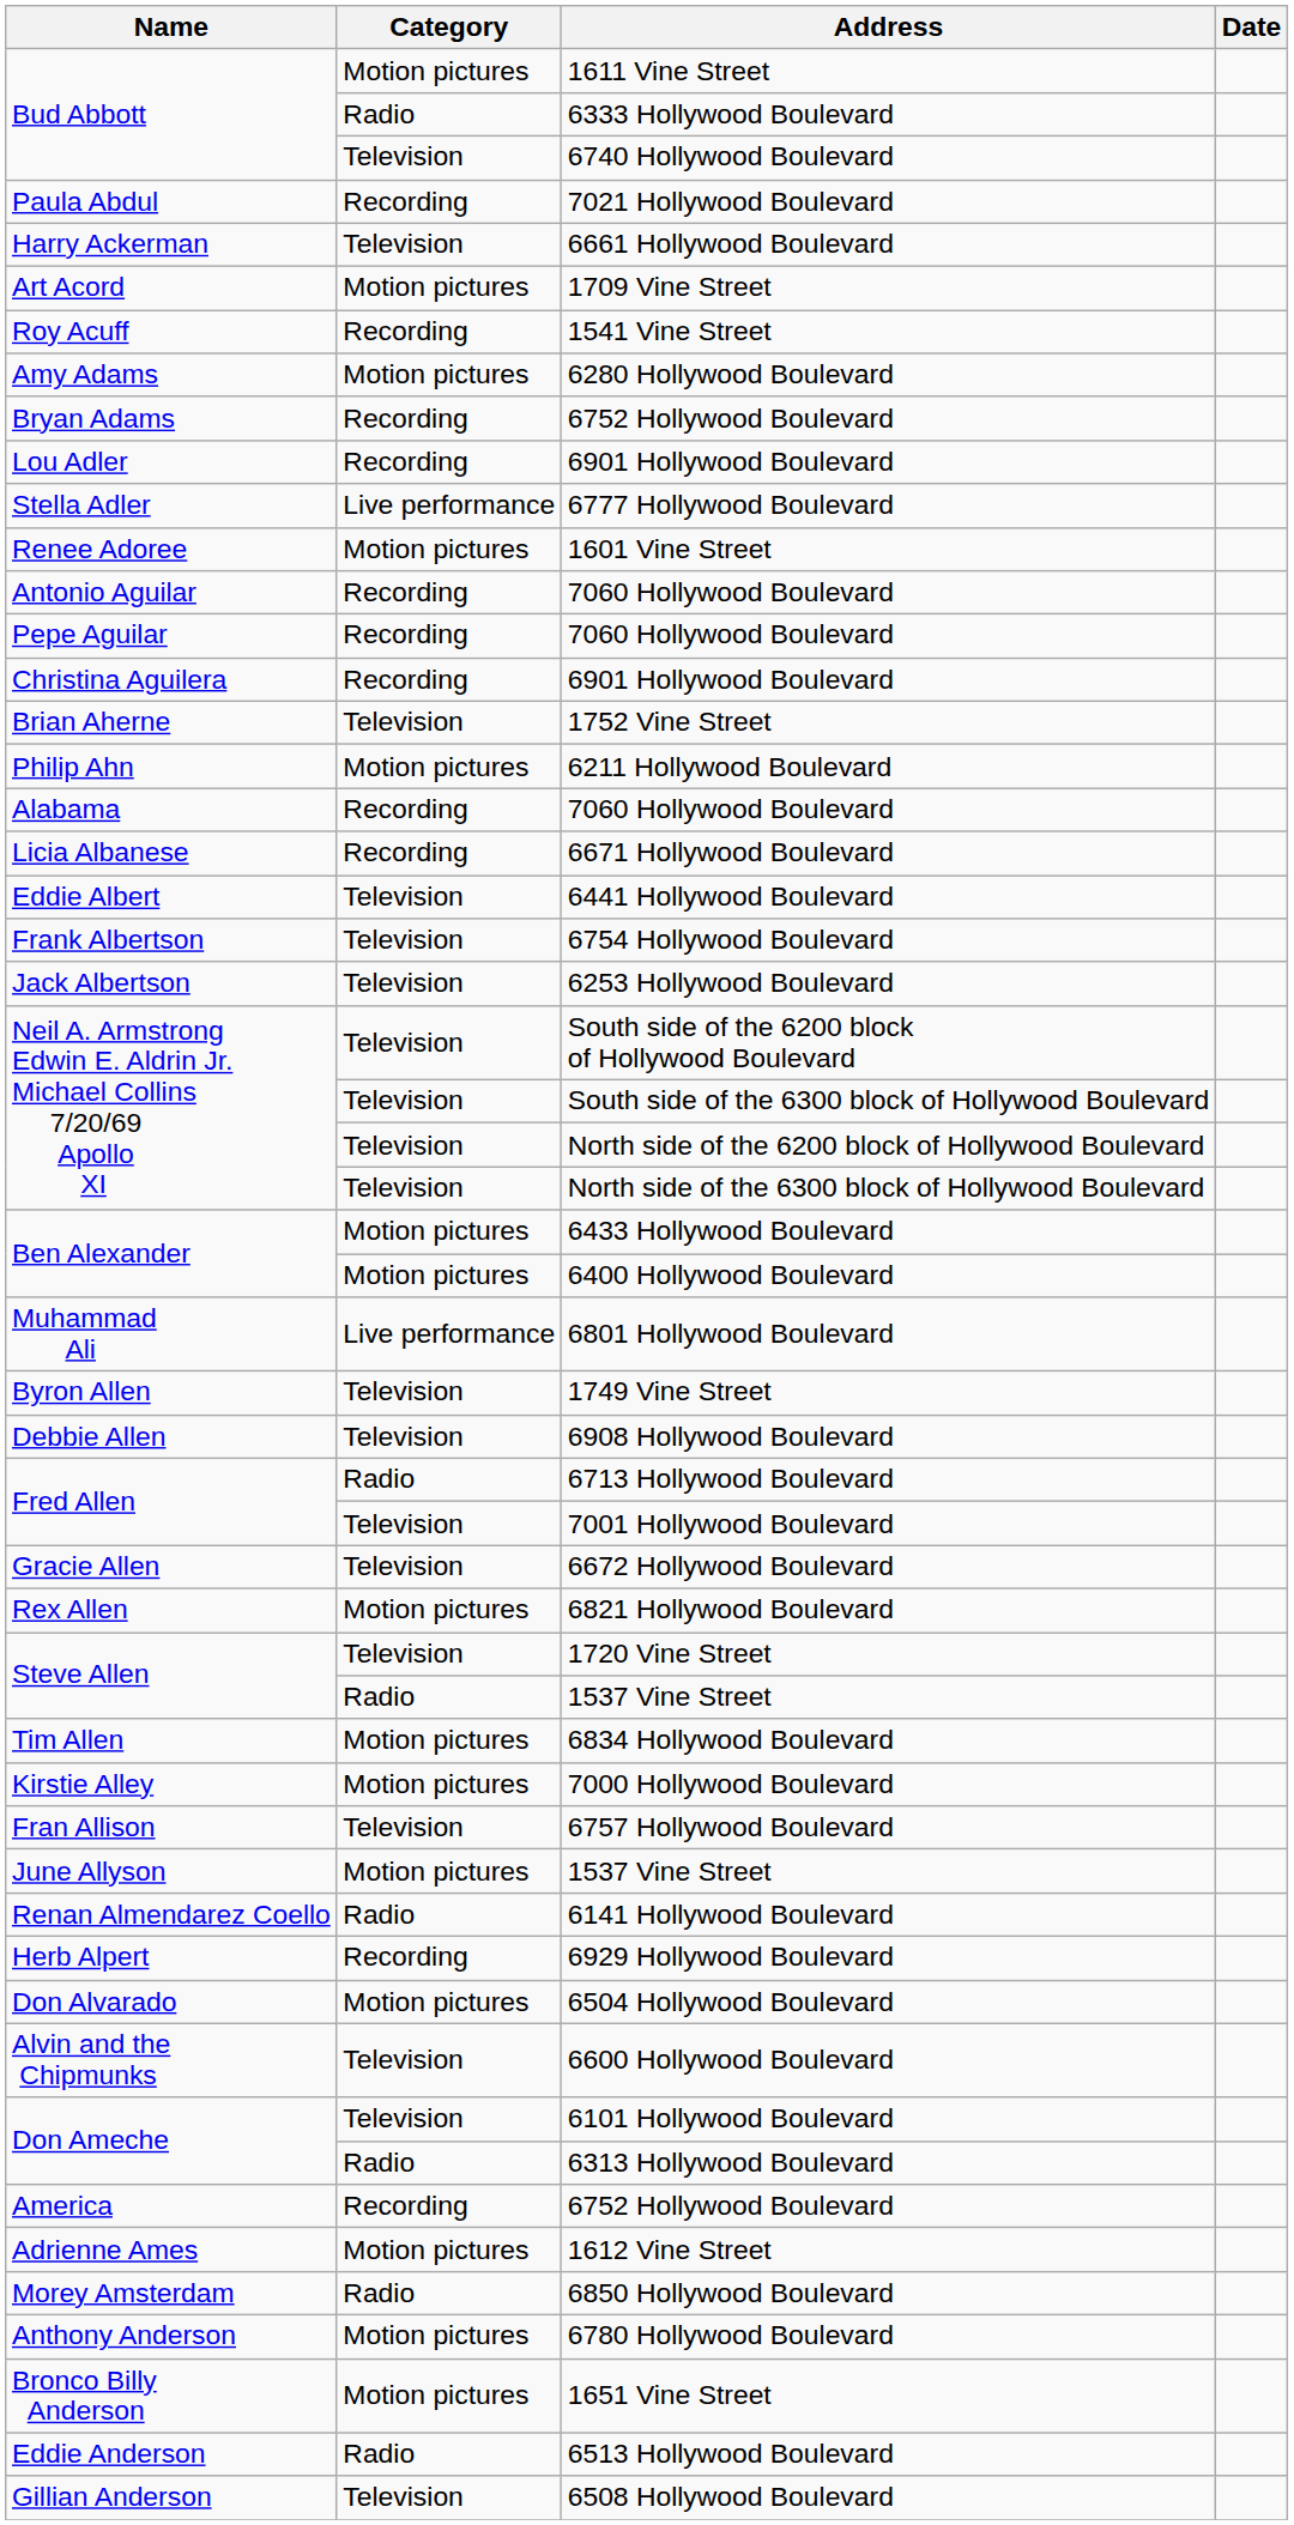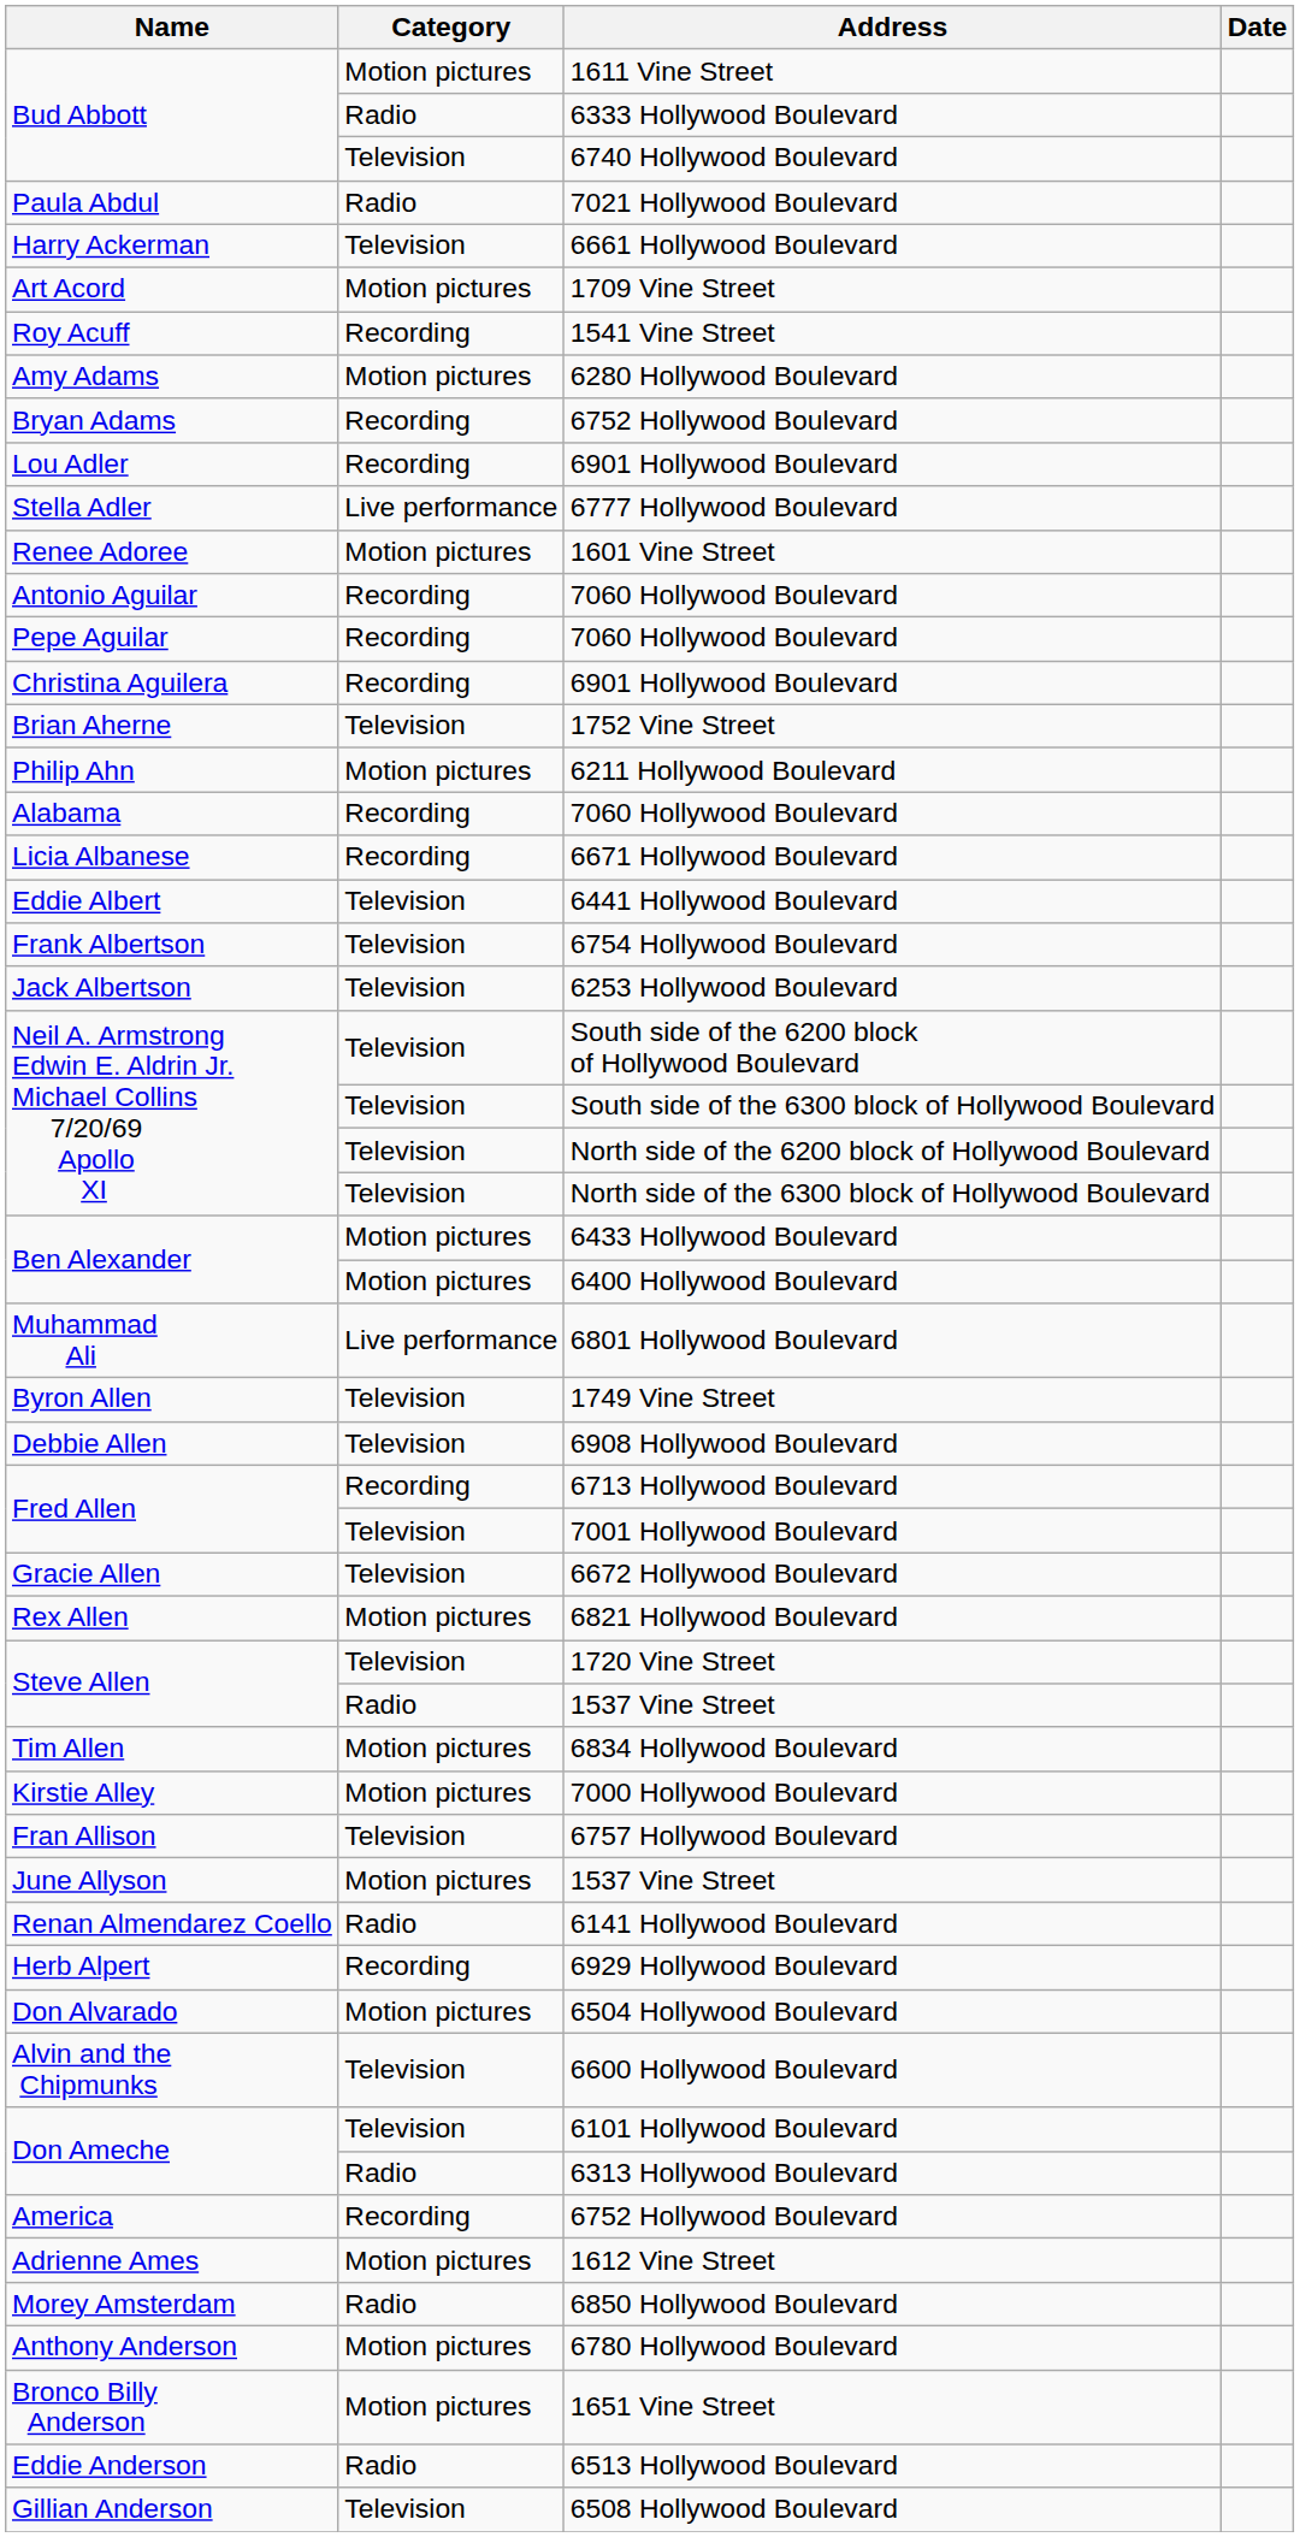7021 Hollywood Boulevard | Category: Recording -> Radio
6713 Hollywood Boulevard | Category: Radio -> Recording
